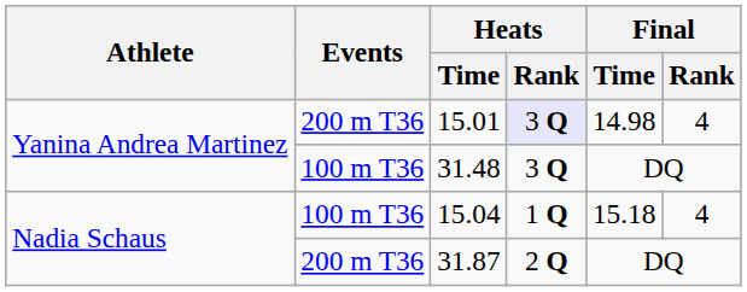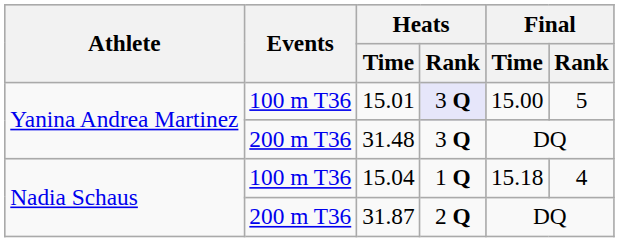15.01 | Events: 200 m T36 -> 100 m T36
15.01 | Final / Time: 14.98 -> 15.00
15.01 | Final / Rank: 4 -> 5
31.48 | Events: 100 m T36 -> 200 m T36
